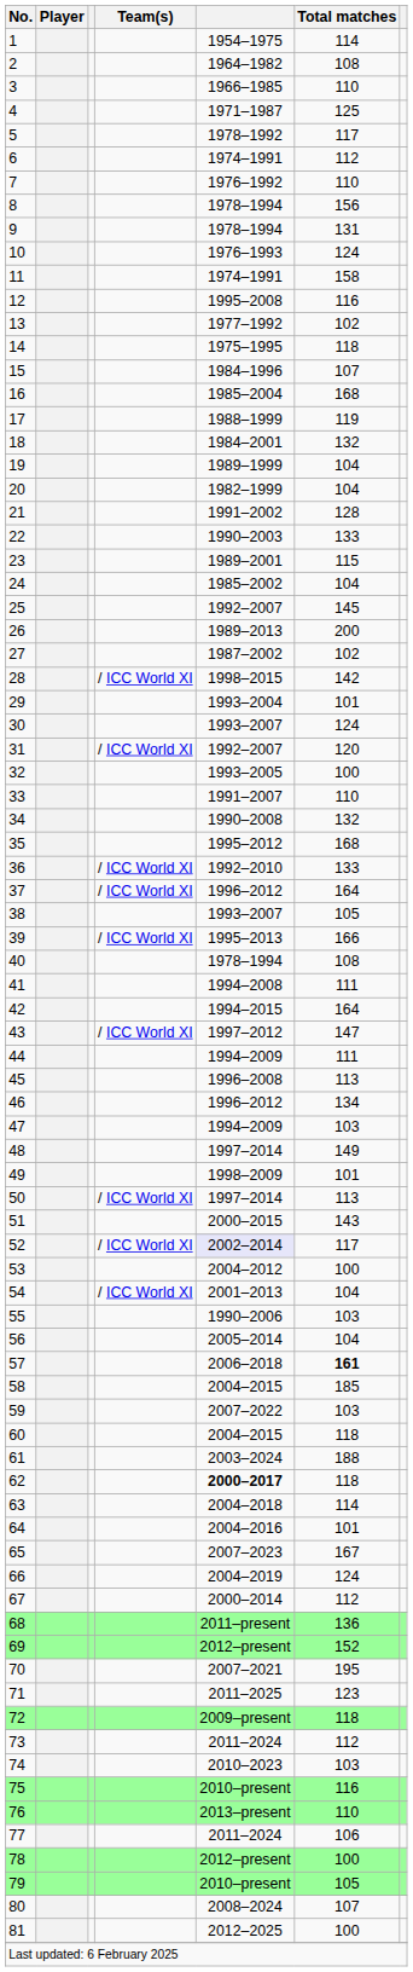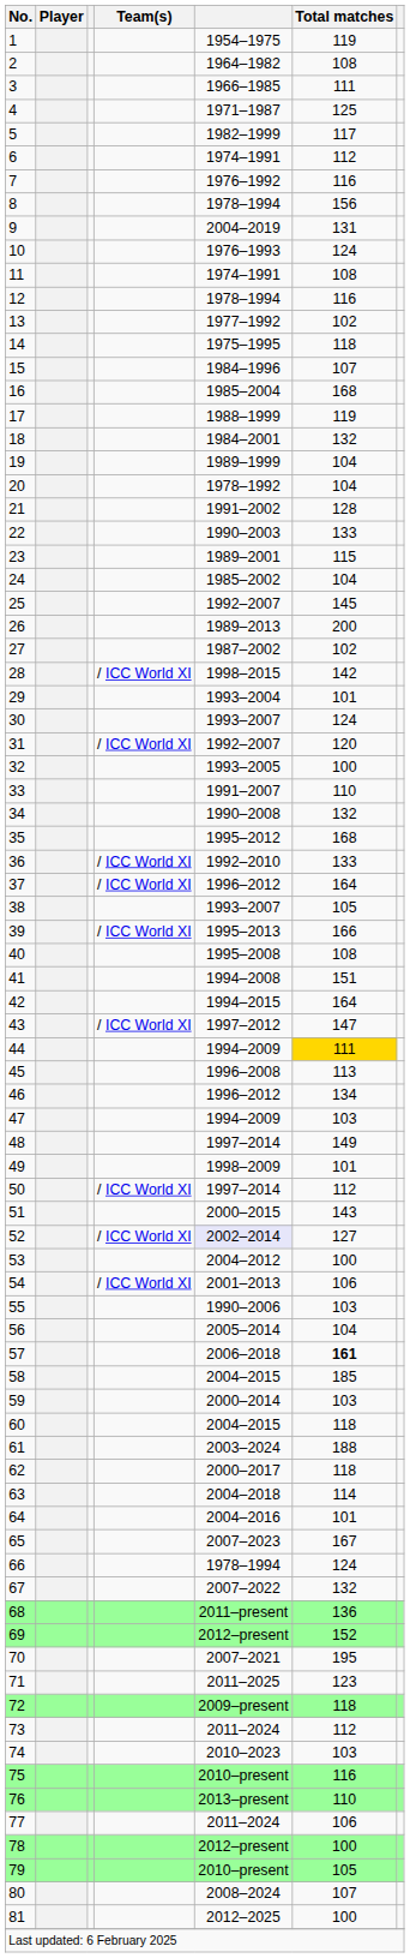1 | Total matches: 114 -> 119
3 | Total matches: 110 -> 111
5 | column 5: 1978–1992 -> 1982–1999
7 | Total matches: 110 -> 116
9 | column 5: 1978–1994 -> 2004–2019
11 | Total matches: 158 -> 108
12 | column 5: 1995–2008 -> 1978–1994
20 | column 5: 1982–1999 -> 1978–1992
40 | column 5: 1978–1994 -> 1995–2008
41 | Total matches: 111 -> 151
44 | Total matches: no background -> gold background
50 | Total matches: 113 -> 112
52 | Total matches: 117 -> 127
54 | Total matches: 104 -> 106
59 | column 5: 2007–2022 -> 2000–2014
62 | column 5: bold -> normal
66 | column 5: 2004–2019 -> 1978–1994
67 | column 5: 2000–2014 -> 2007–2022
67 | Total matches: 112 -> 132
